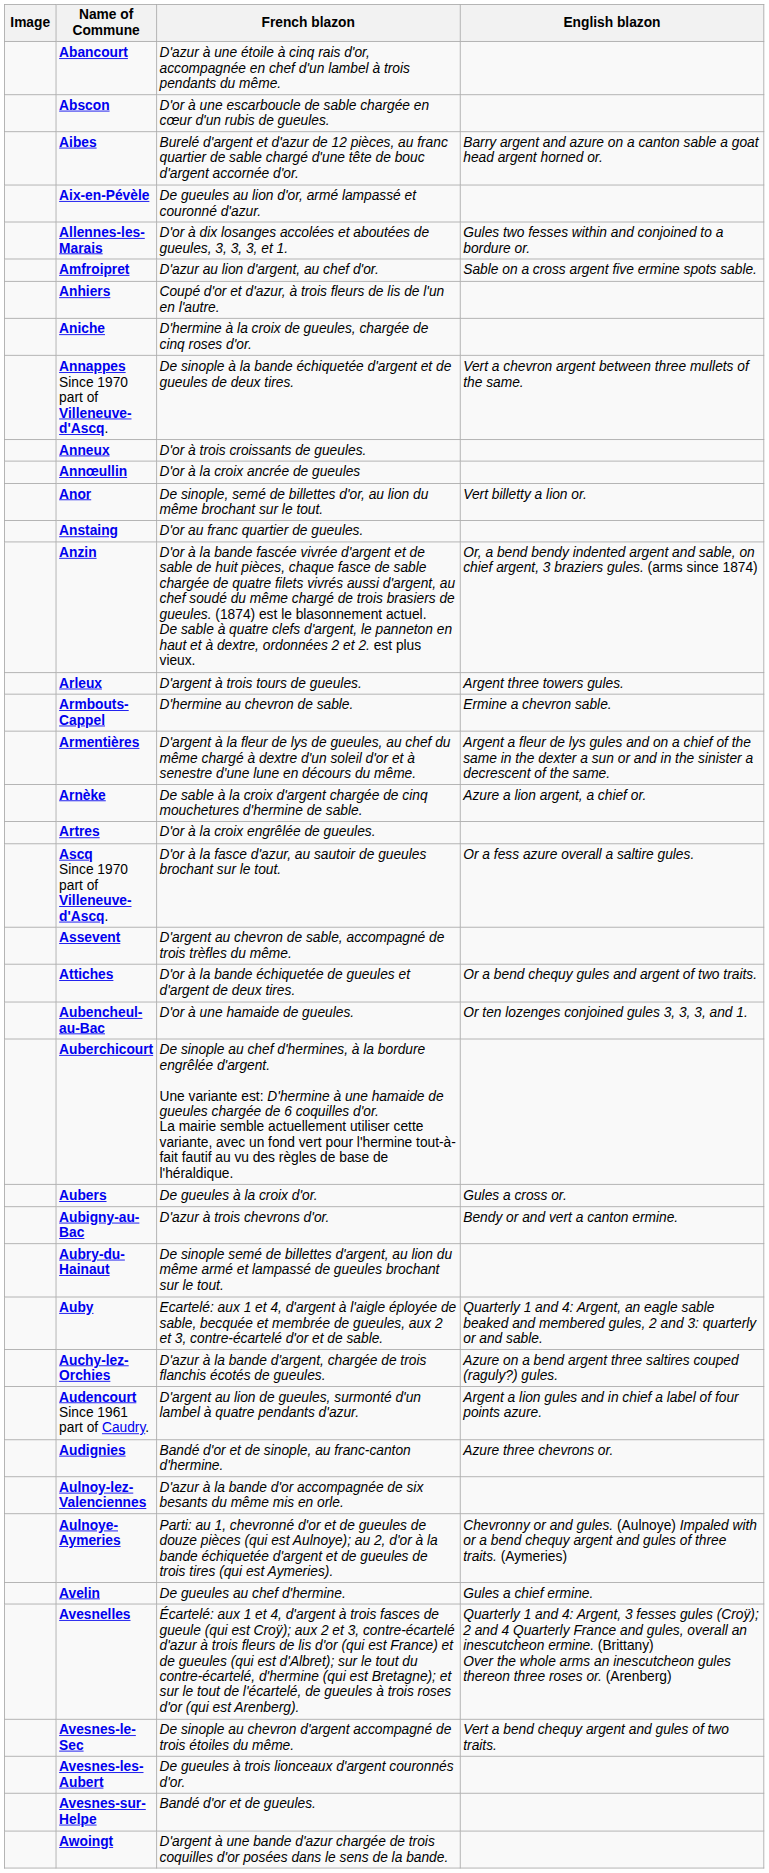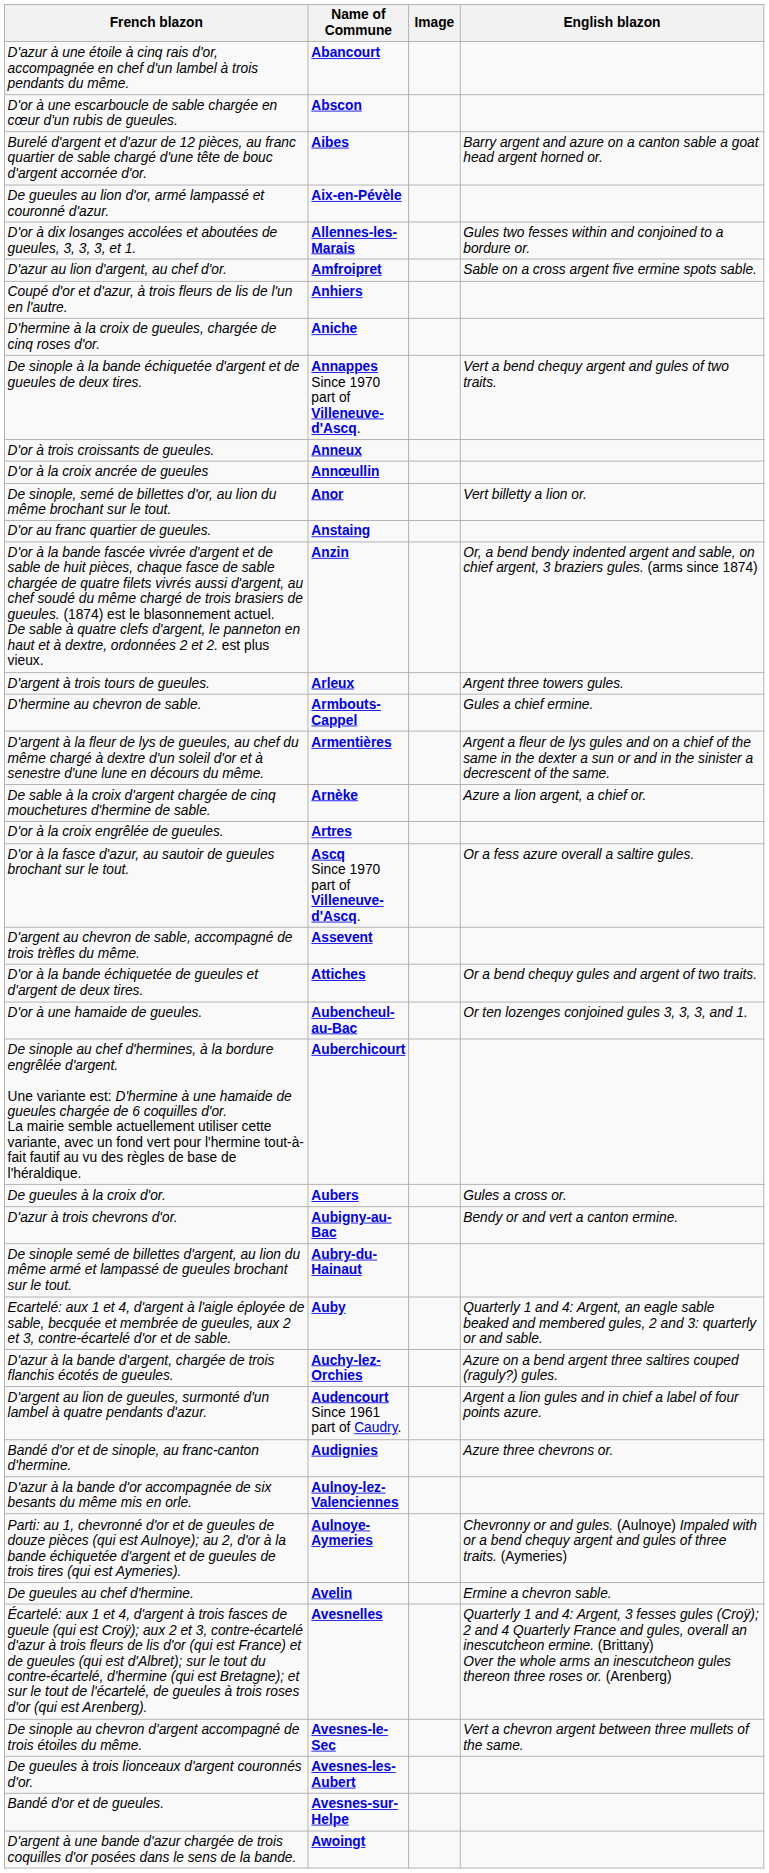columns swapped: Image <-> French blazon
Annappes Since 1970 part of Villeneuve-d'Ascq. | English blazon: Vert a chevron argent between three mullets of the same. -> Vert a bend chequy argent and gules of two traits.
Armbouts-Cappel | English blazon: Ermine a chevron sable. -> Gules a chief ermine.
Avelin | English blazon: Gules a chief ermine. -> Ermine a chevron sable.
Avesnes-le-Sec | English blazon: Vert a bend chequy argent and gules of two traits. -> Vert a chevron argent between three mullets of the same.
